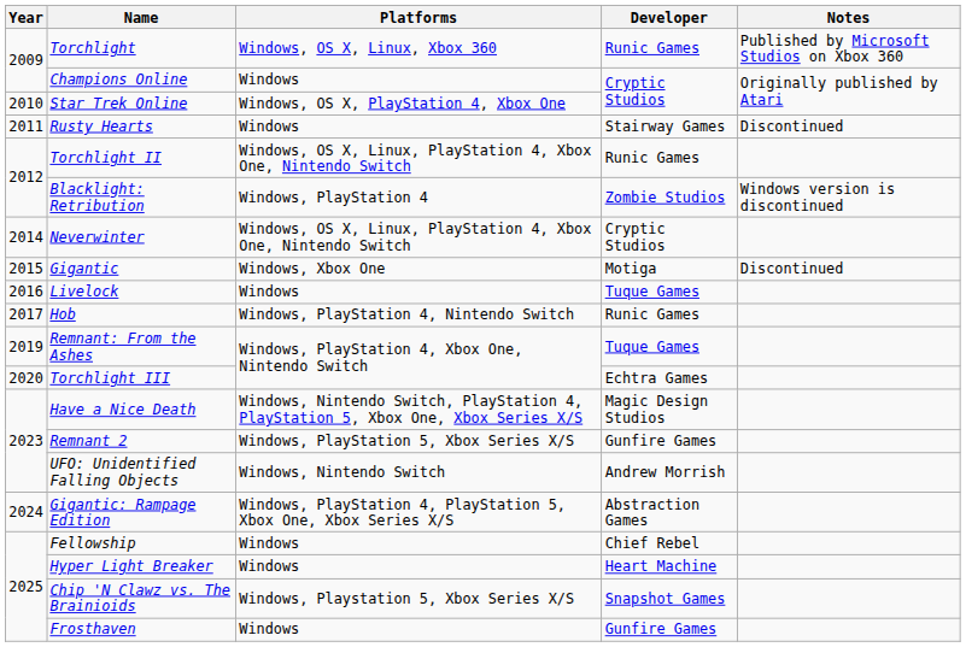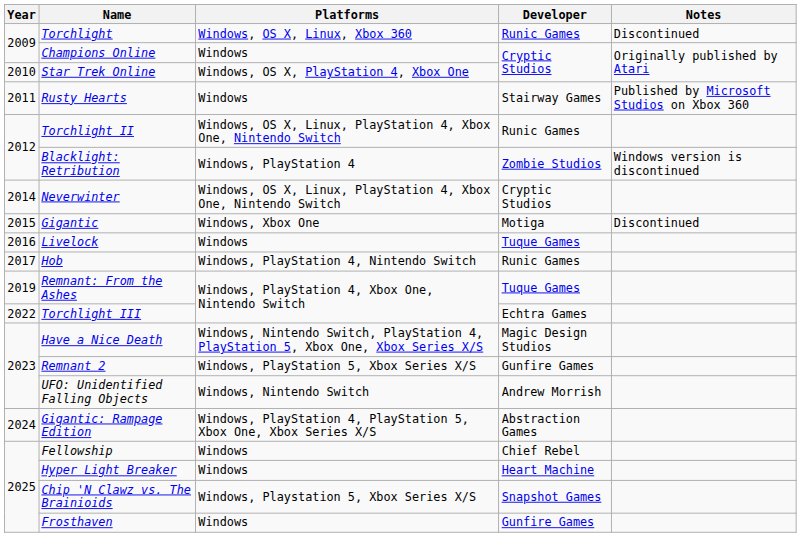Torchlight | Notes: Published by Microsoft Studios on Xbox 360 -> Discontinued
Rusty Hearts | Notes: Discontinued -> Published by Microsoft Studios on Xbox 360
Torchlight III | Year: 2020 -> 2022
